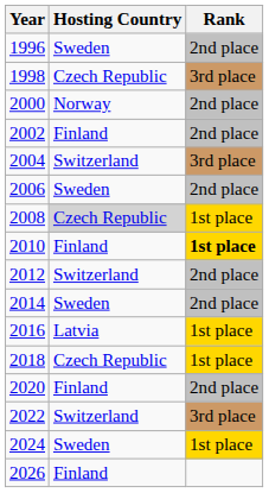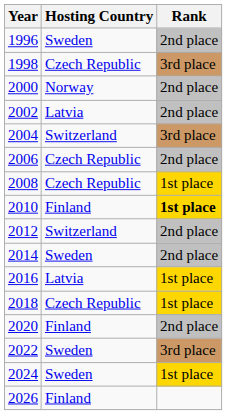2002 | Hosting Country: Finland -> Latvia
2006 | Hosting Country: Sweden -> Czech Republic
2008 | Hosting Country: lightgrey background -> no background
2022 | Hosting Country: Switzerland -> Sweden
